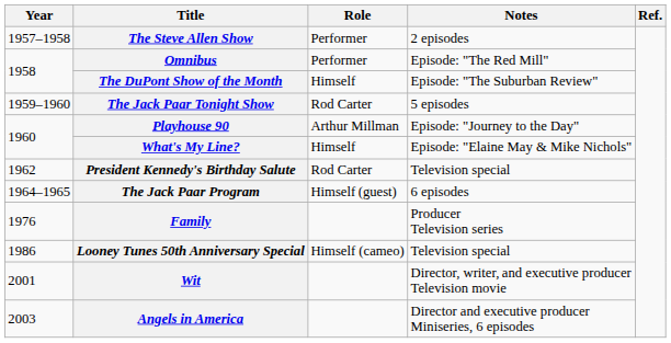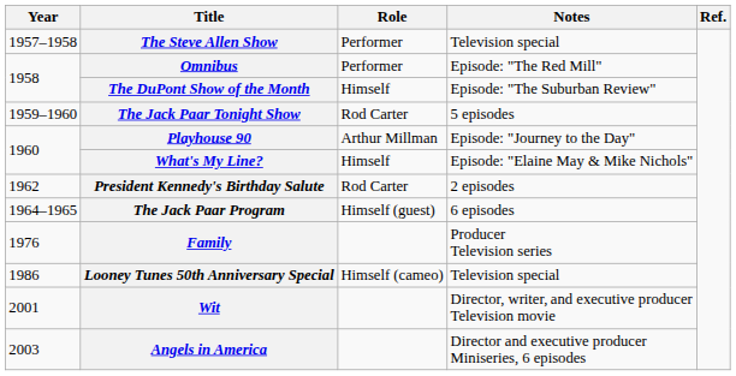The Steve Allen Show | Notes: 2 episodes -> Television special
President Kennedy's Birthday Salute | Notes: Television special -> 2 episodes
